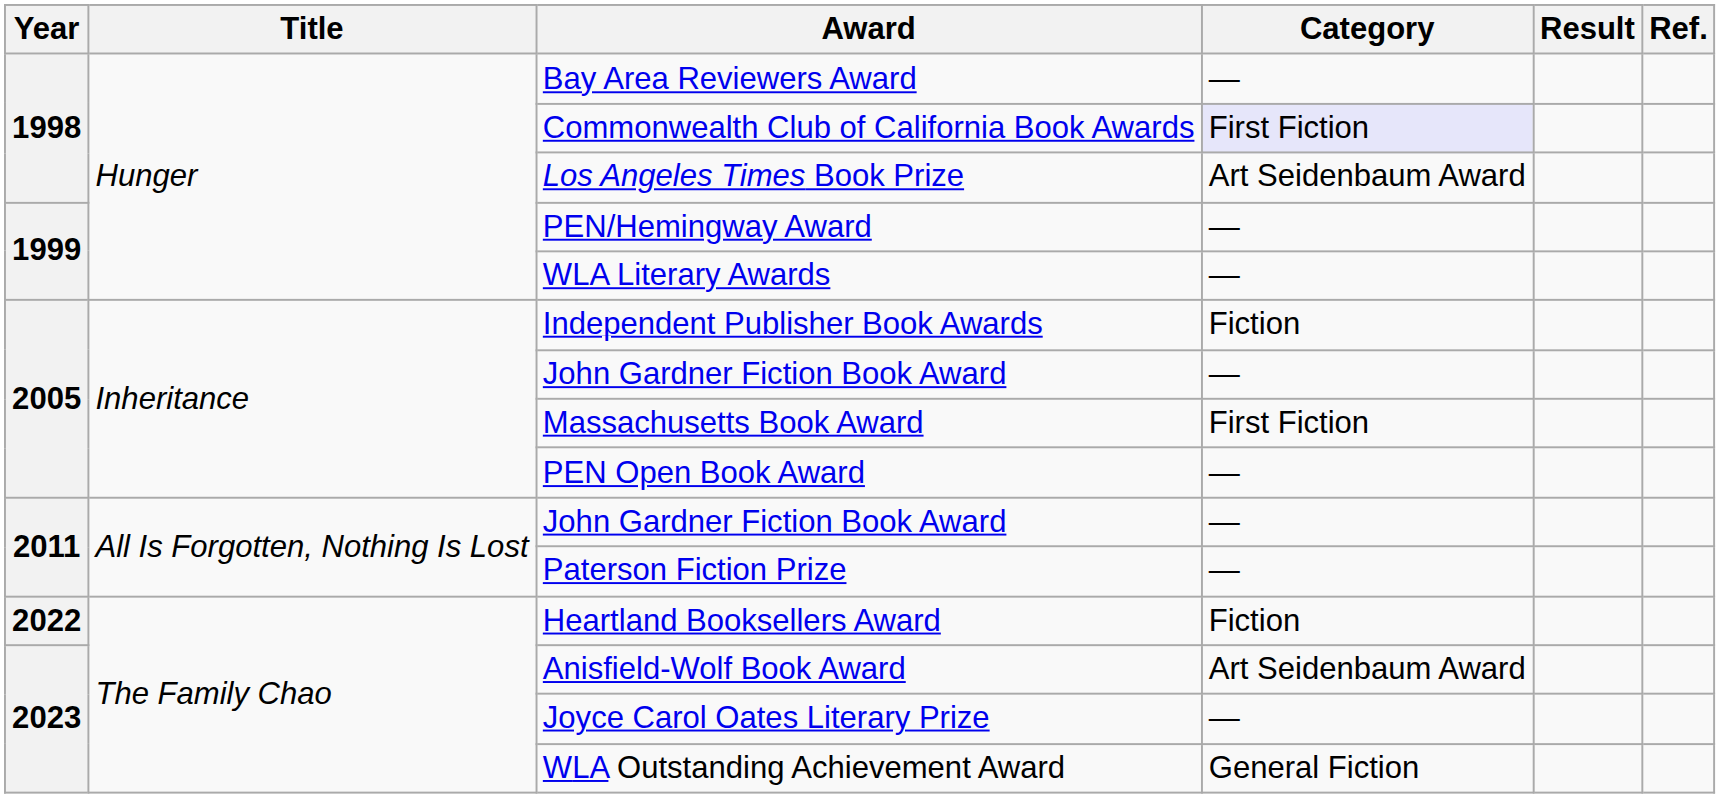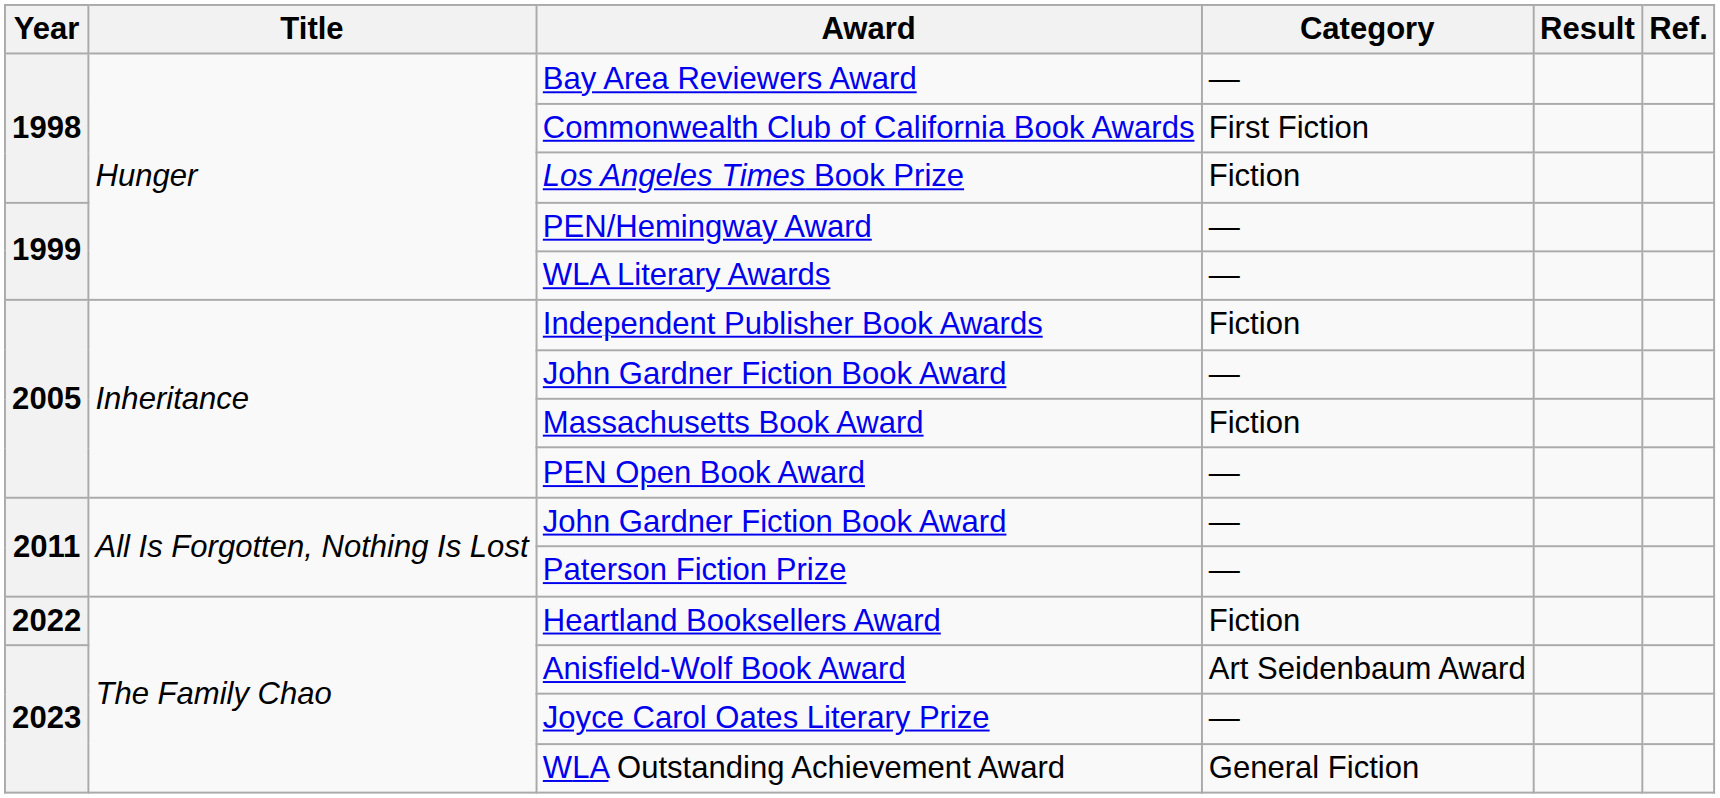Commonwealth Club of California Book Awards | Category: lavender background -> no background
Los Angeles Times Book Prize | Category: Art Seidenbaum Award -> Fiction
Massachusetts Book Award | Category: First Fiction -> Fiction
